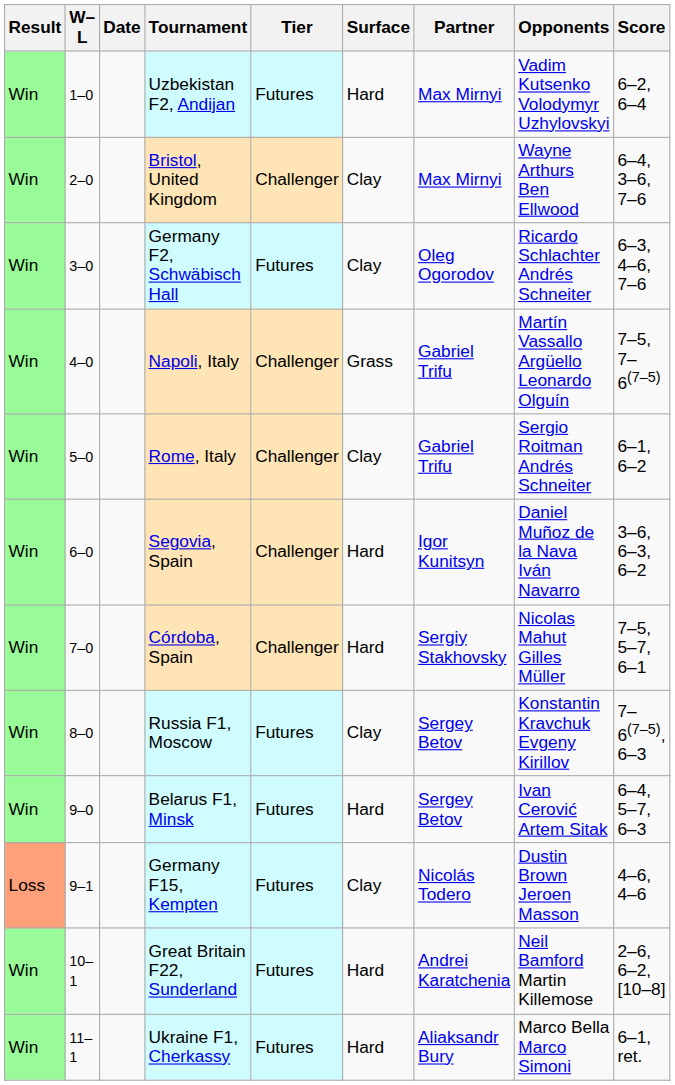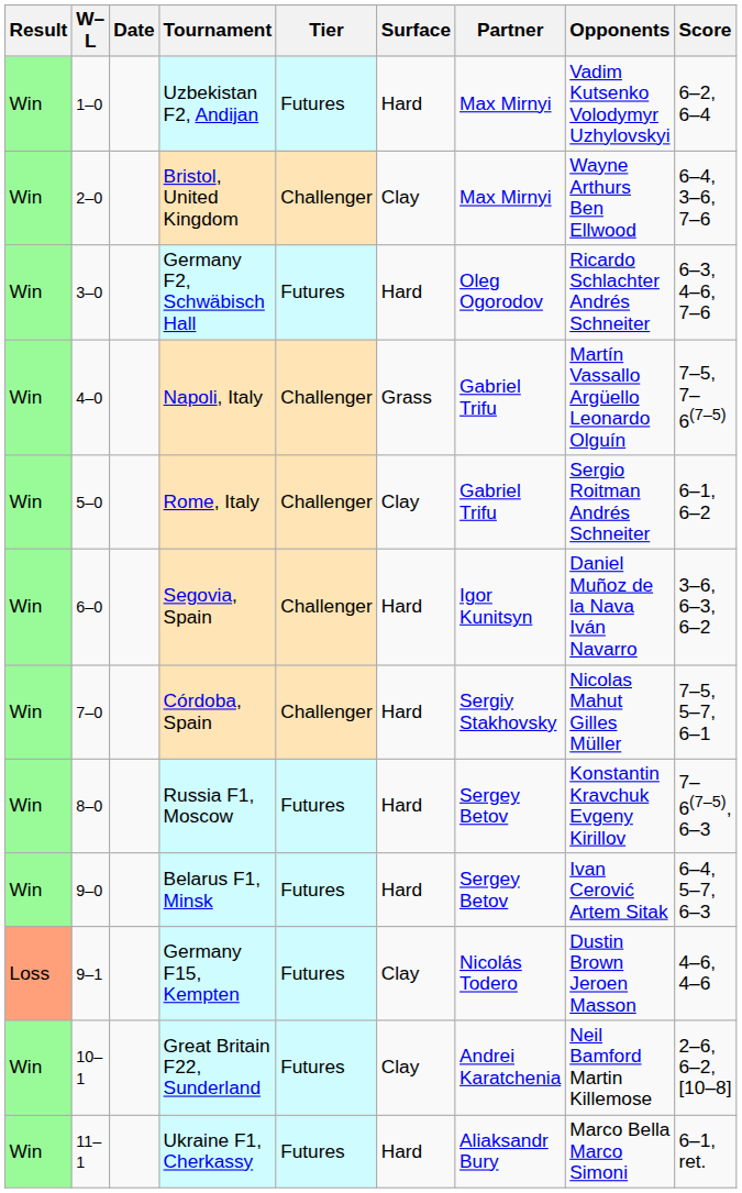Germany F2, Schwäbisch Hall | Surface: Clay -> Hard
Russia F1, Moscow | Surface: Clay -> Hard
Great Britain F22, Sunderland | Surface: Hard -> Clay
